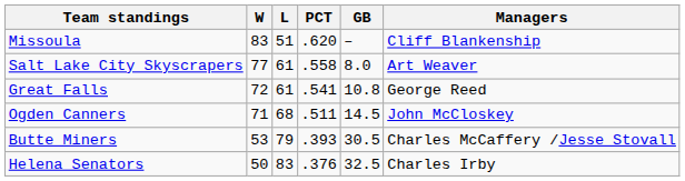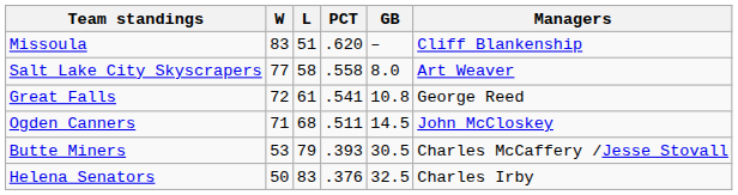Salt Lake City Skyscrapers | L: 61 -> 58
